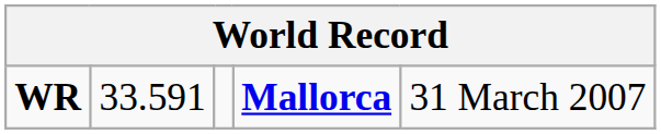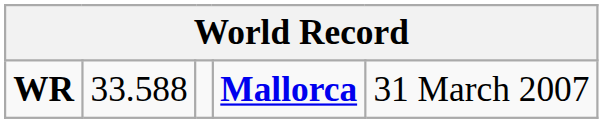WR | column 2: 33.591 -> 33.588
